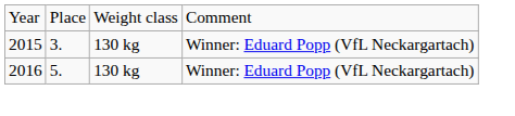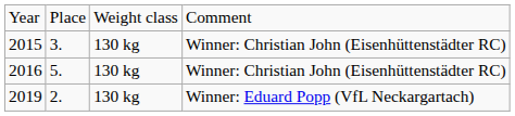2015 | column 4: Winner: Eduard Popp (VfL Neckargartach) -> Winner: Christian John (Eisenhüttenstädter RC)
2016 | column 4: Winner: Eduard Popp (VfL Neckargartach) -> Winner: Christian John (Eisenhüttenstädter RC)
+ row: 2019 | 2. | 130 kg | Winner: Eduard Popp (VfL Neckargartach)
